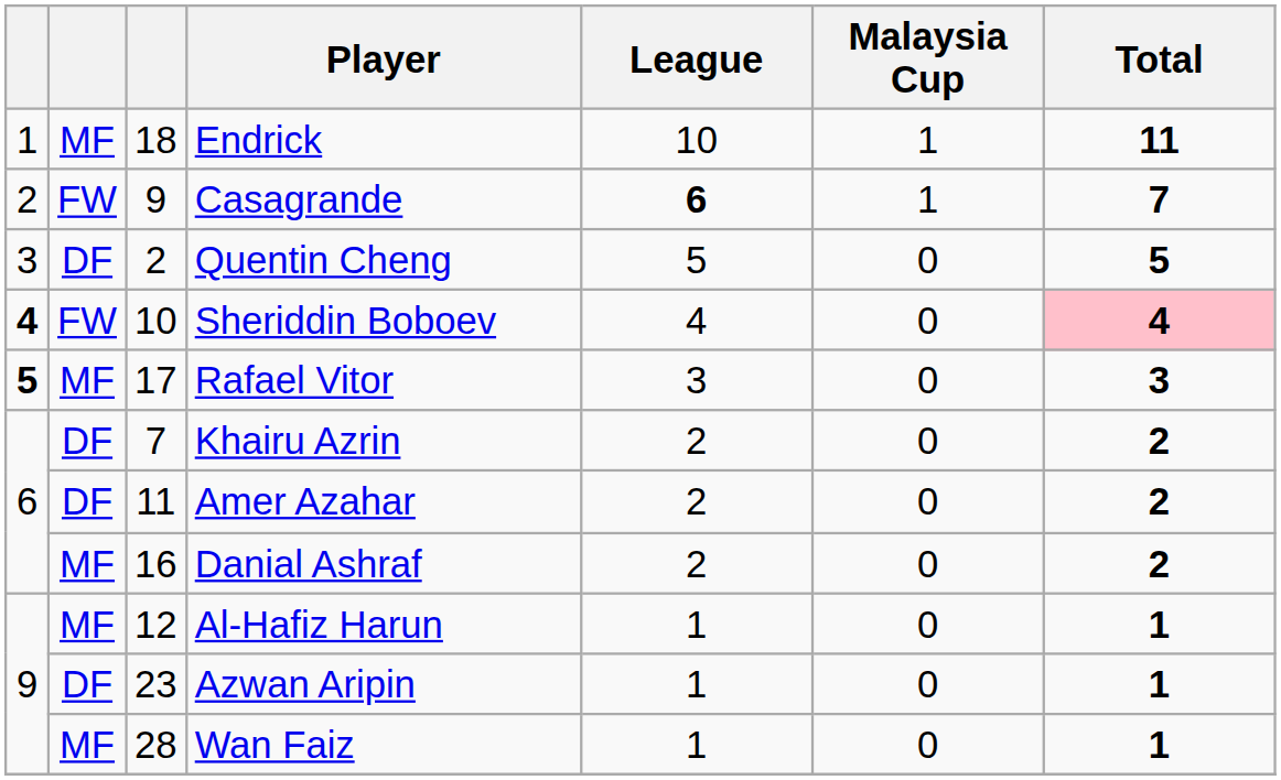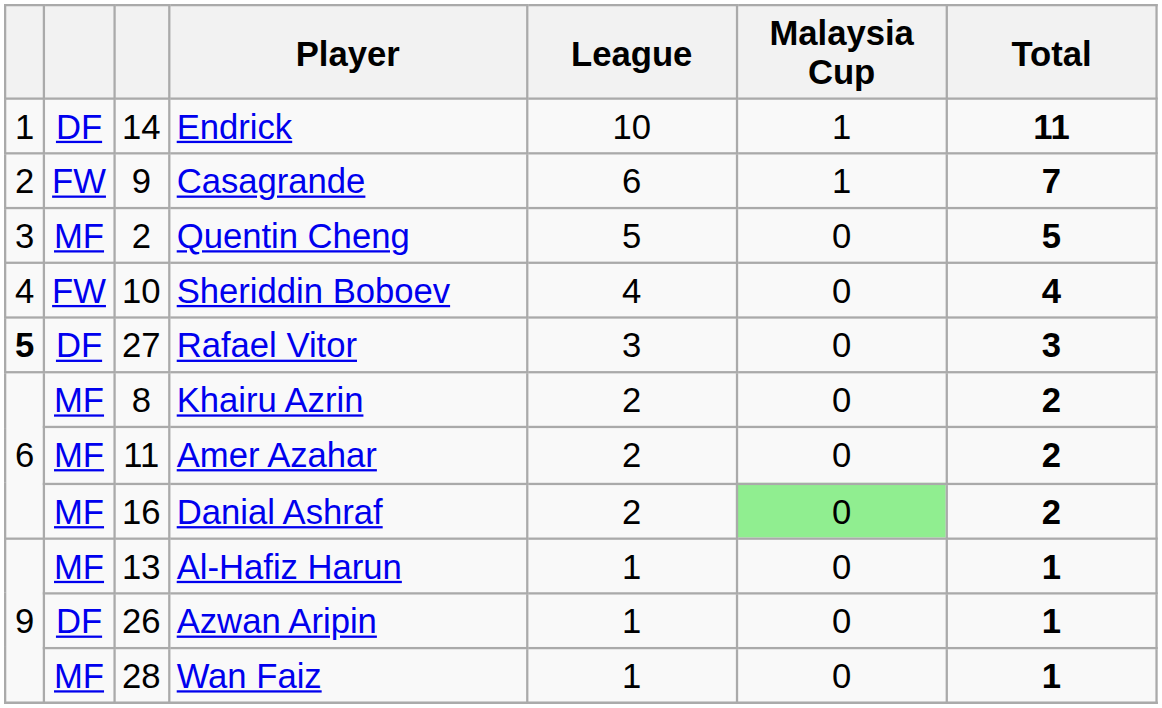Endrick | column 2: MF -> DF
Endrick | column 3: 18 -> 14
Casagrande | League: bold -> normal
Quentin Cheng | column 2: DF -> MF
Sheriddin Boboev | column 1: bold -> normal
Sheriddin Boboev | Total: pink background -> no background
Rafael Vitor | column 2: MF -> DF
Rafael Vitor | column 3: 17 -> 27
Khairu Azrin | column 2: DF -> MF
Khairu Azrin | column 3: 7 -> 8
Amer Azahar | column 2: DF -> MF
Danial Ashraf | Malaysia Cup: no background -> lightgreen background
Al-Hafiz Harun | column 3: 12 -> 13
Azwan Aripin | column 3: 23 -> 26
